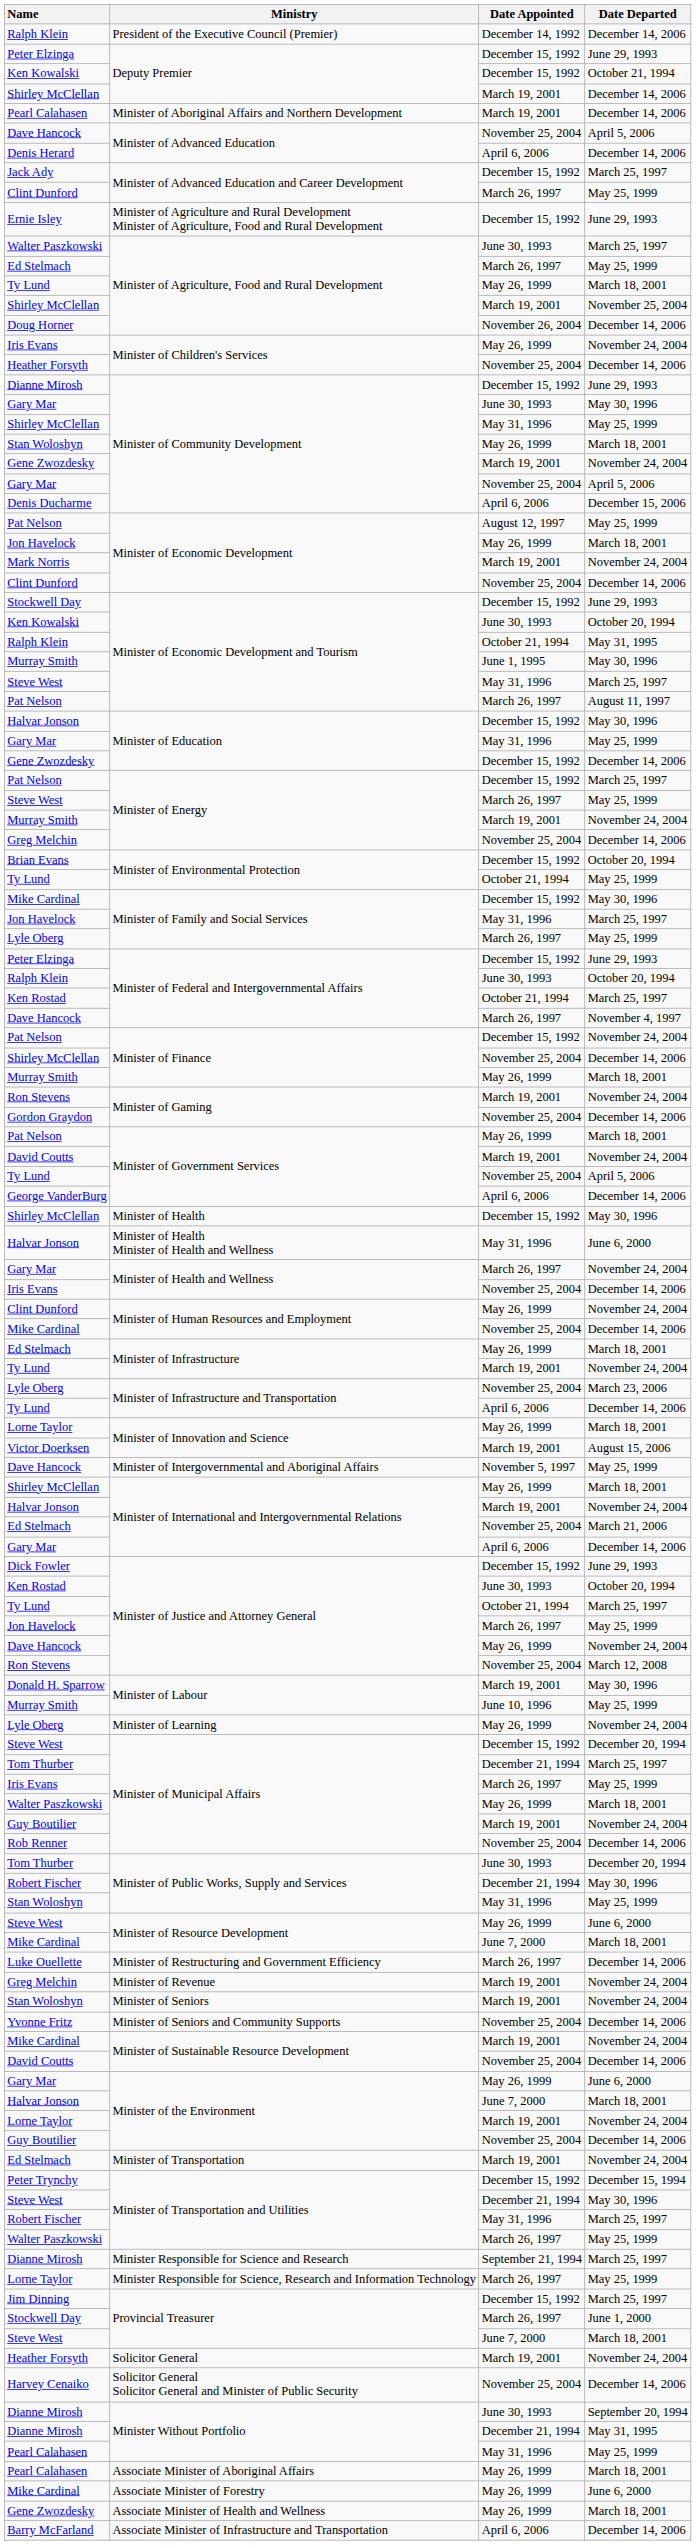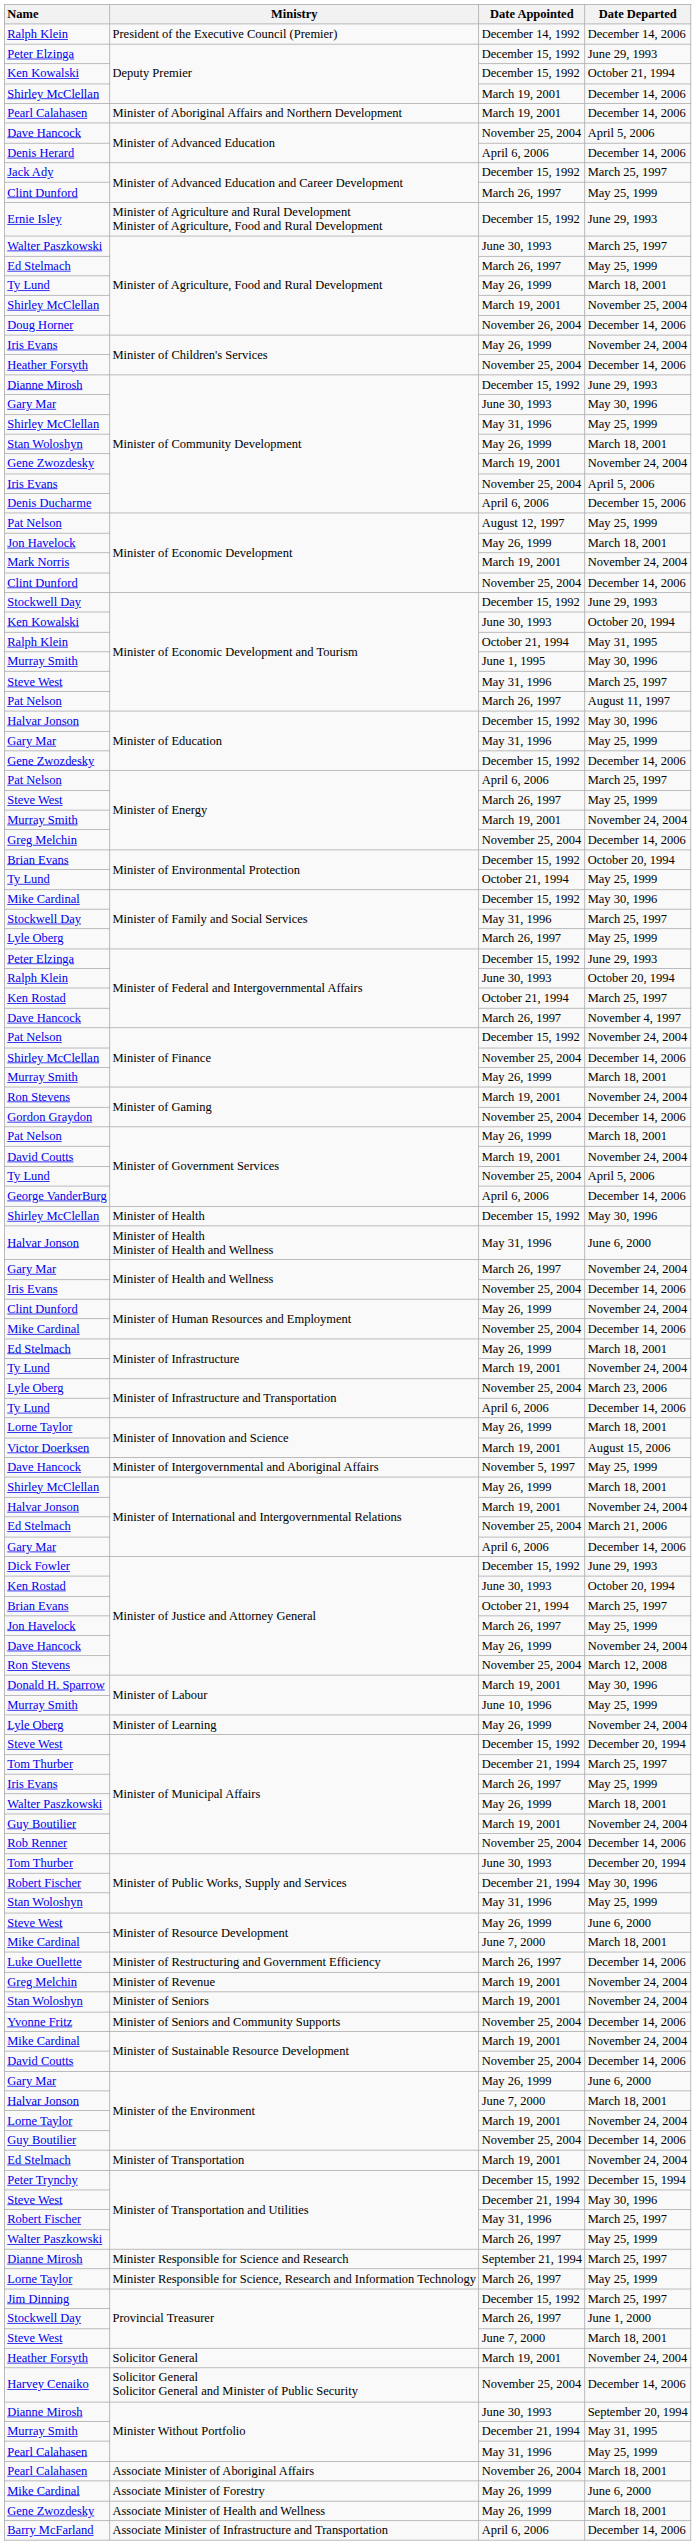Minister of Community Development / April 5, 2006 | Name: Gary Mar -> Iris Evans
Minister of Energy / March 25, 1997 | Date Appointed: December 15, 1992 -> April 6, 2006
Minister of Family and Social Services / March 25, 1997 | Name: Jon Havelock -> Stockwell Day
Minister of Justice and Attorney General / March 25, 1997 | Name: Ty Lund -> Brian Evans
Minister Without Portfolio / May 31, 1995 | Name: Dianne Mirosh -> Murray Smith
Associate Minister of Aboriginal Affairs | Date Appointed: May 26, 1999 -> November 26, 2004
